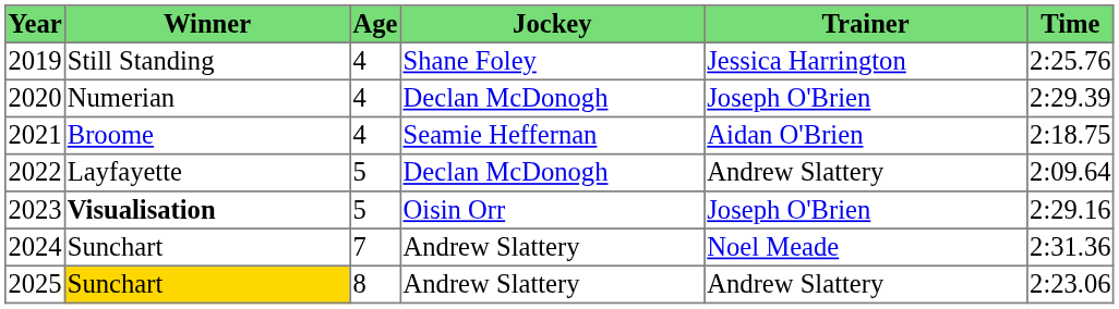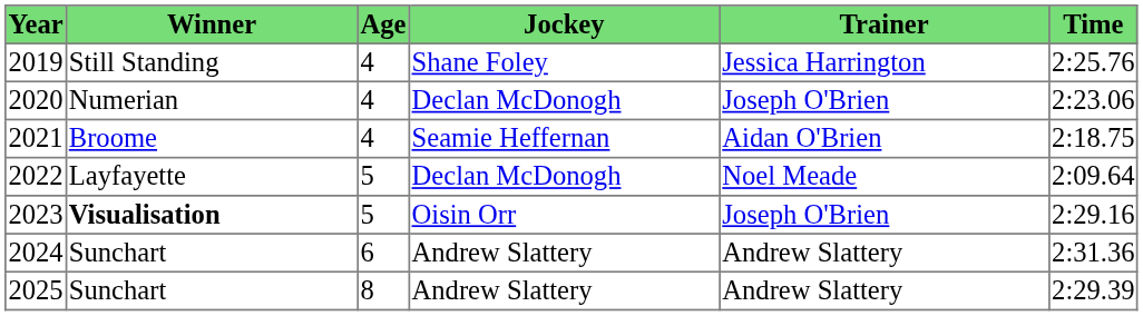2020 | Time: 2:29.39 -> 2:23.06
2022 | Trainer: Andrew Slattery -> Noel Meade
2024 | Age: 7 -> 6
2024 | Trainer: Noel Meade -> Andrew Slattery
2025 | Winner: gold background -> no background
2025 | Time: 2:23.06 -> 2:29.39
